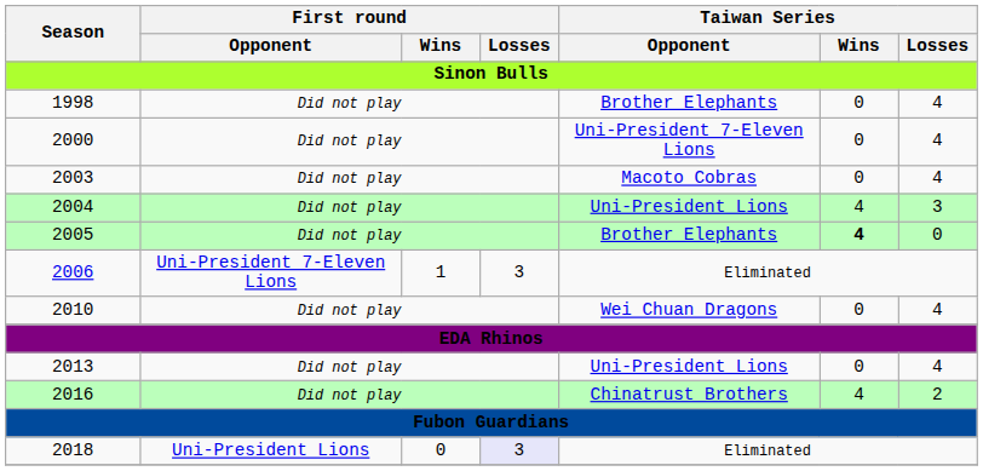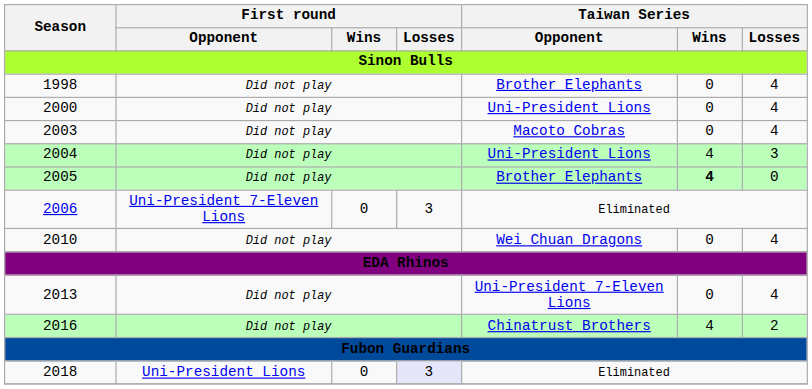2000 | Taiwan Series / Opponent: Uni-President 7-Eleven Lions -> Uni-President Lions
2006 | First round / Wins: 1 -> 0
2013 | Taiwan Series / Opponent: Uni-President Lions -> Uni-President 7-Eleven Lions
